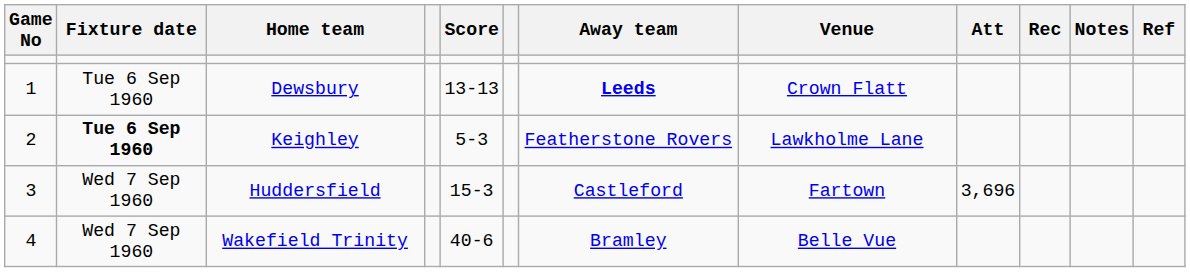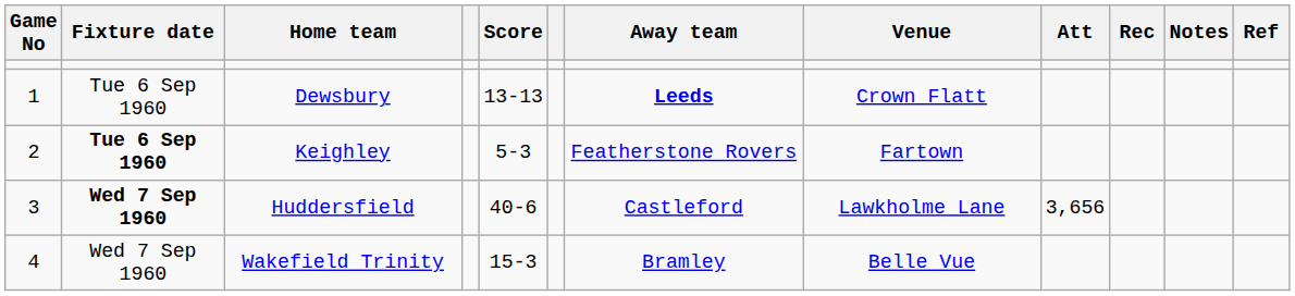Keighley | Venue: Lawkholme Lane -> Fartown
Huddersfield | Fixture date: normal -> bold
Huddersfield | Score: 15-3 -> 40-6
Huddersfield | Venue: Fartown -> Lawkholme Lane
Huddersfield | Att: 3,696 -> 3,656
Wakefield Trinity | Score: 40-6 -> 15-3
